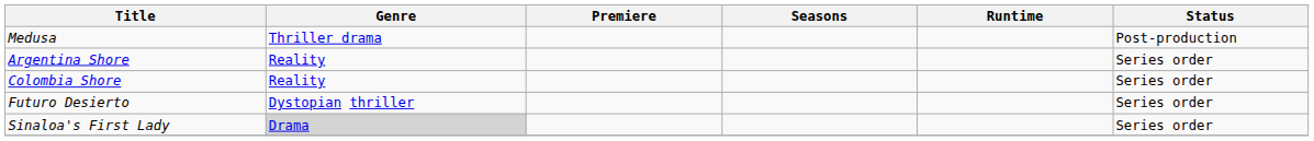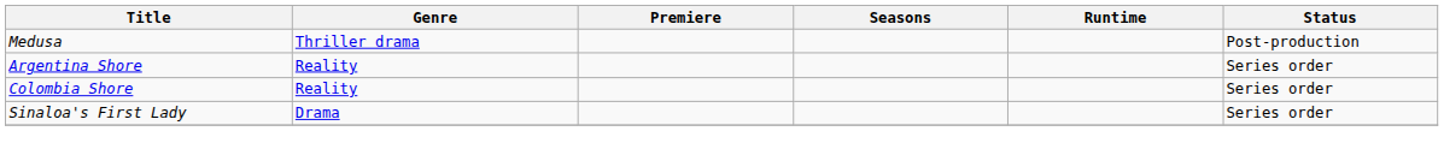- row: Futuro Desierto | Dystopian thriller | Series order
Sinaloa's First Lady | Genre: lightgrey background -> no background
